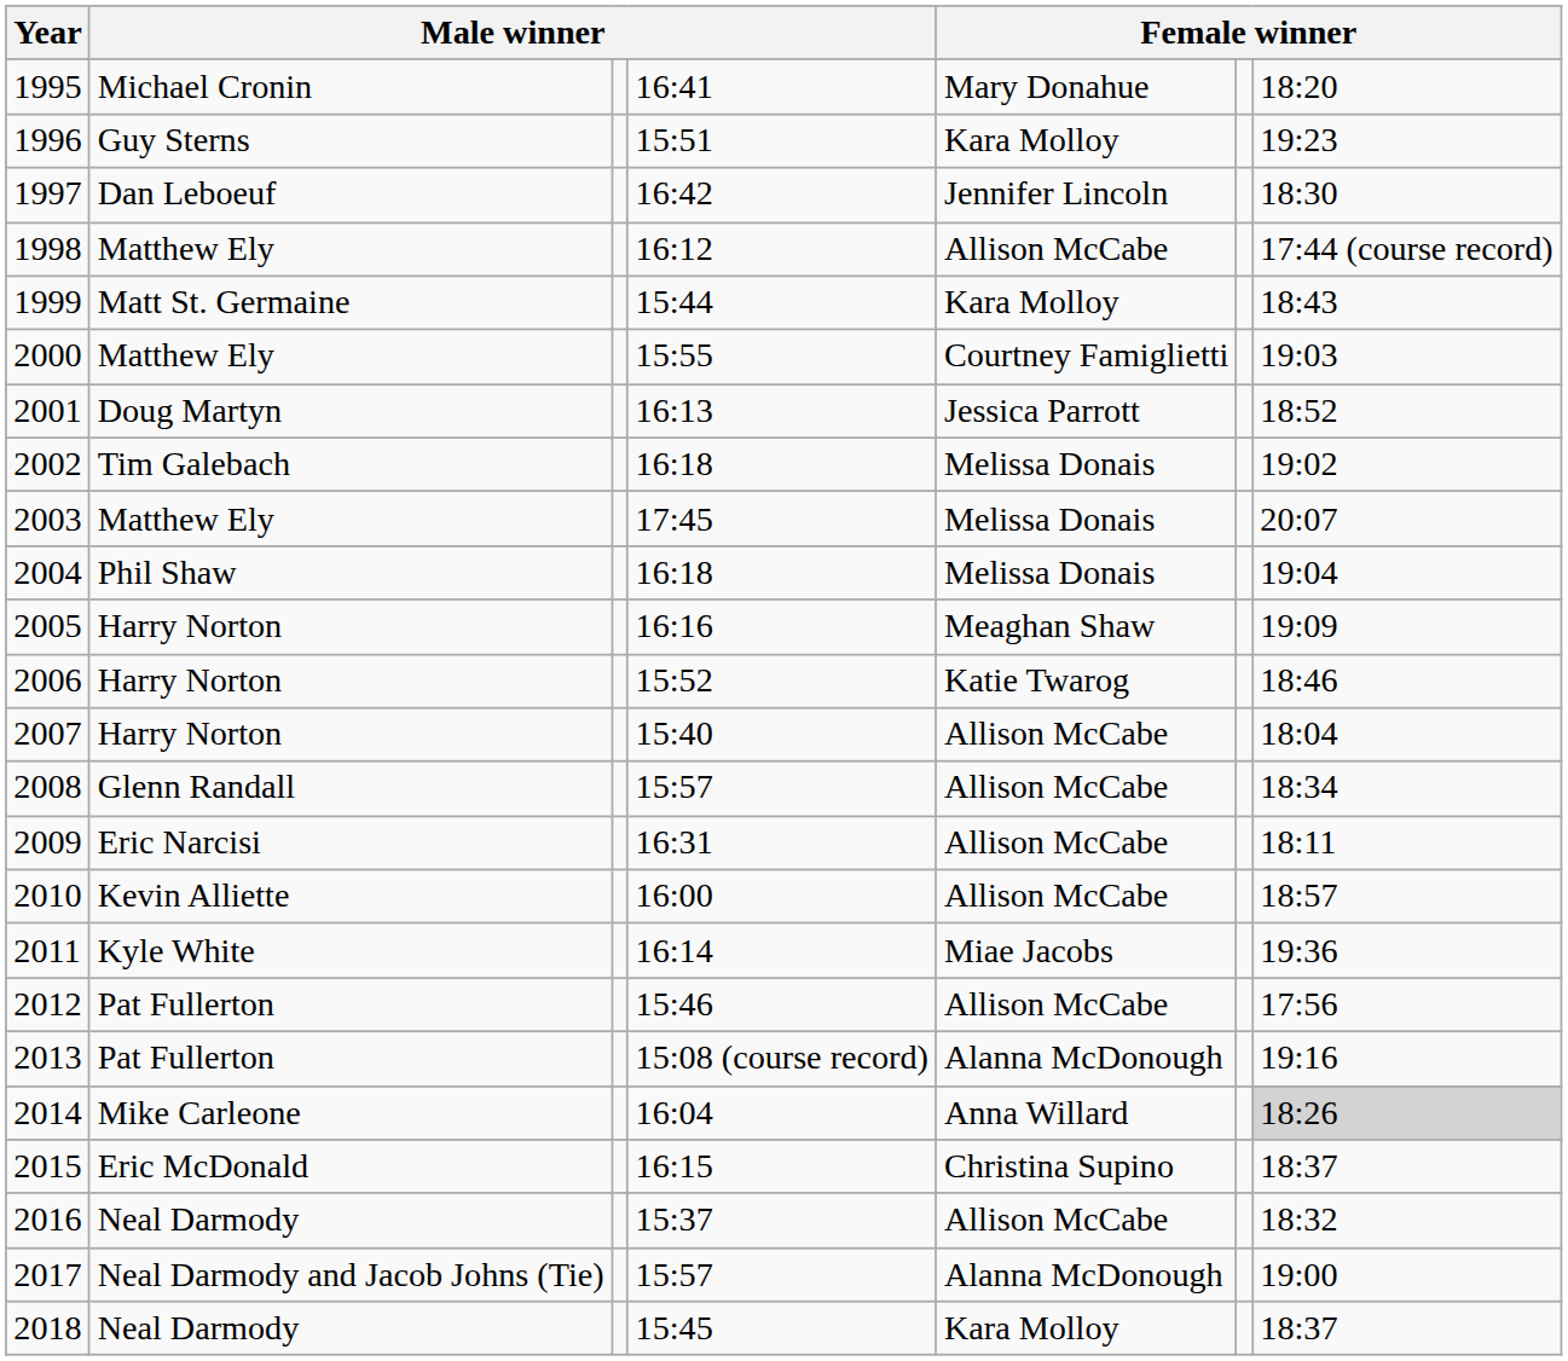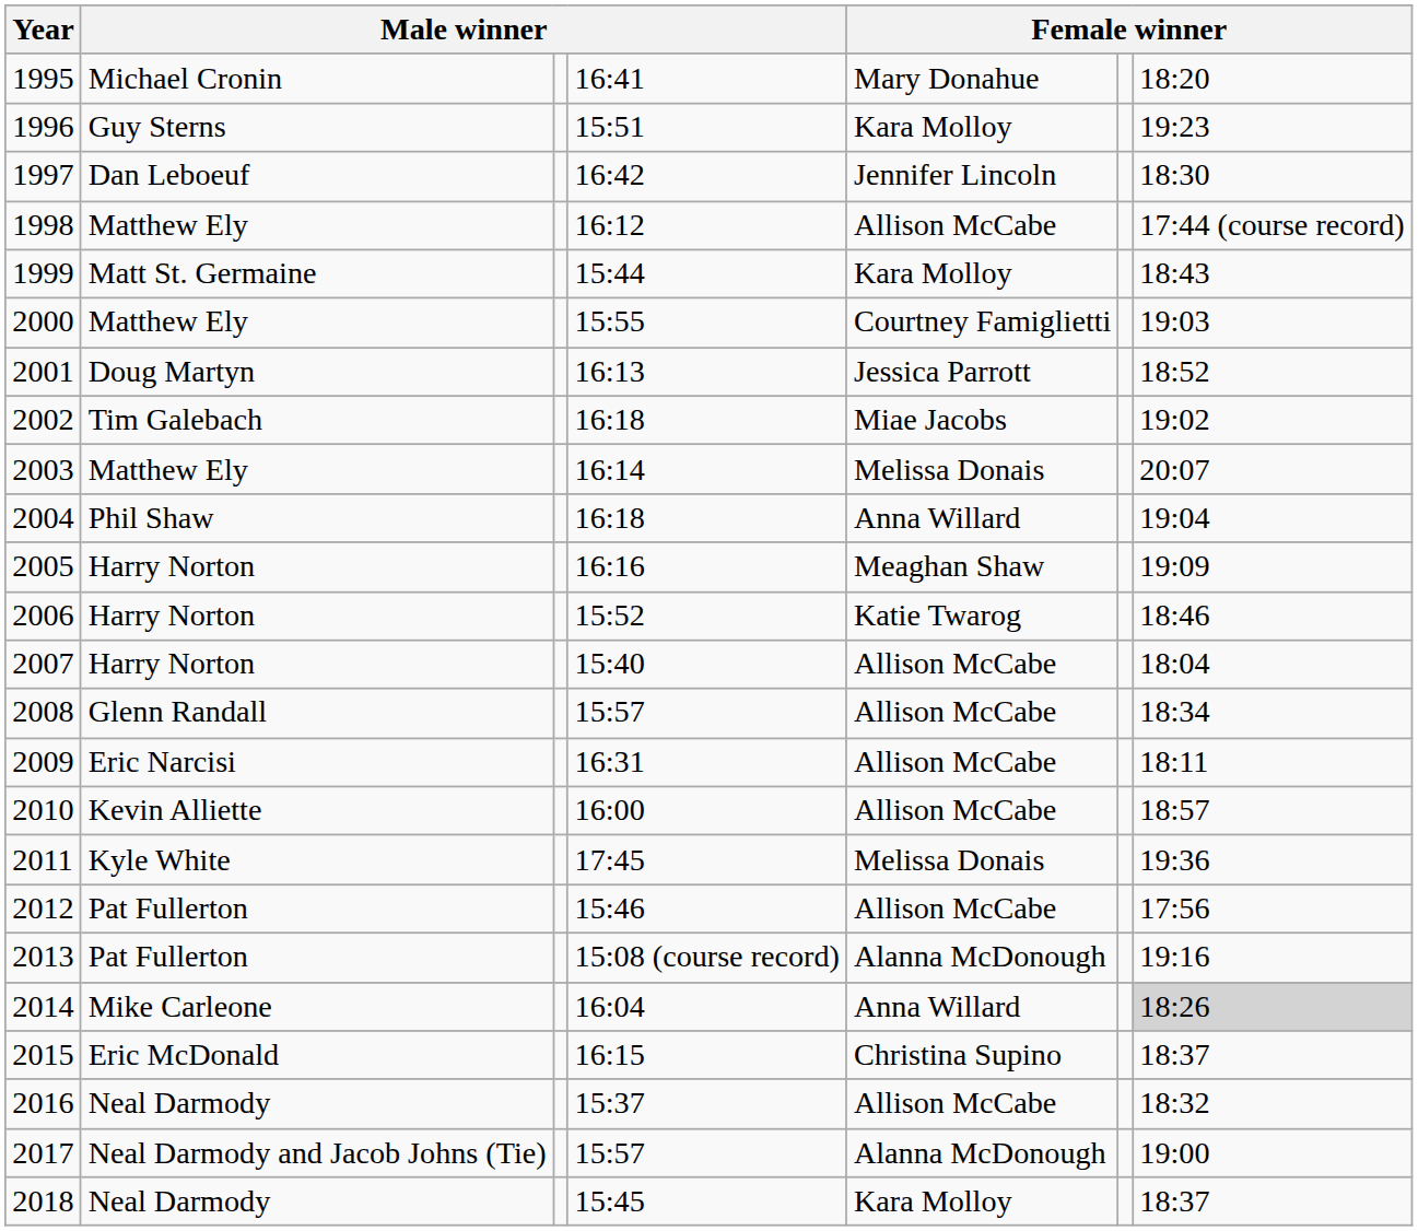2002 | column 5: Melissa Donais -> Miae Jacobs
2003 | column 4: 17:45 -> 16:14
2004 | column 5: Melissa Donais -> Anna Willard
2011 | column 4: 16:14 -> 17:45
2011 | column 5: Miae Jacobs -> Melissa Donais
